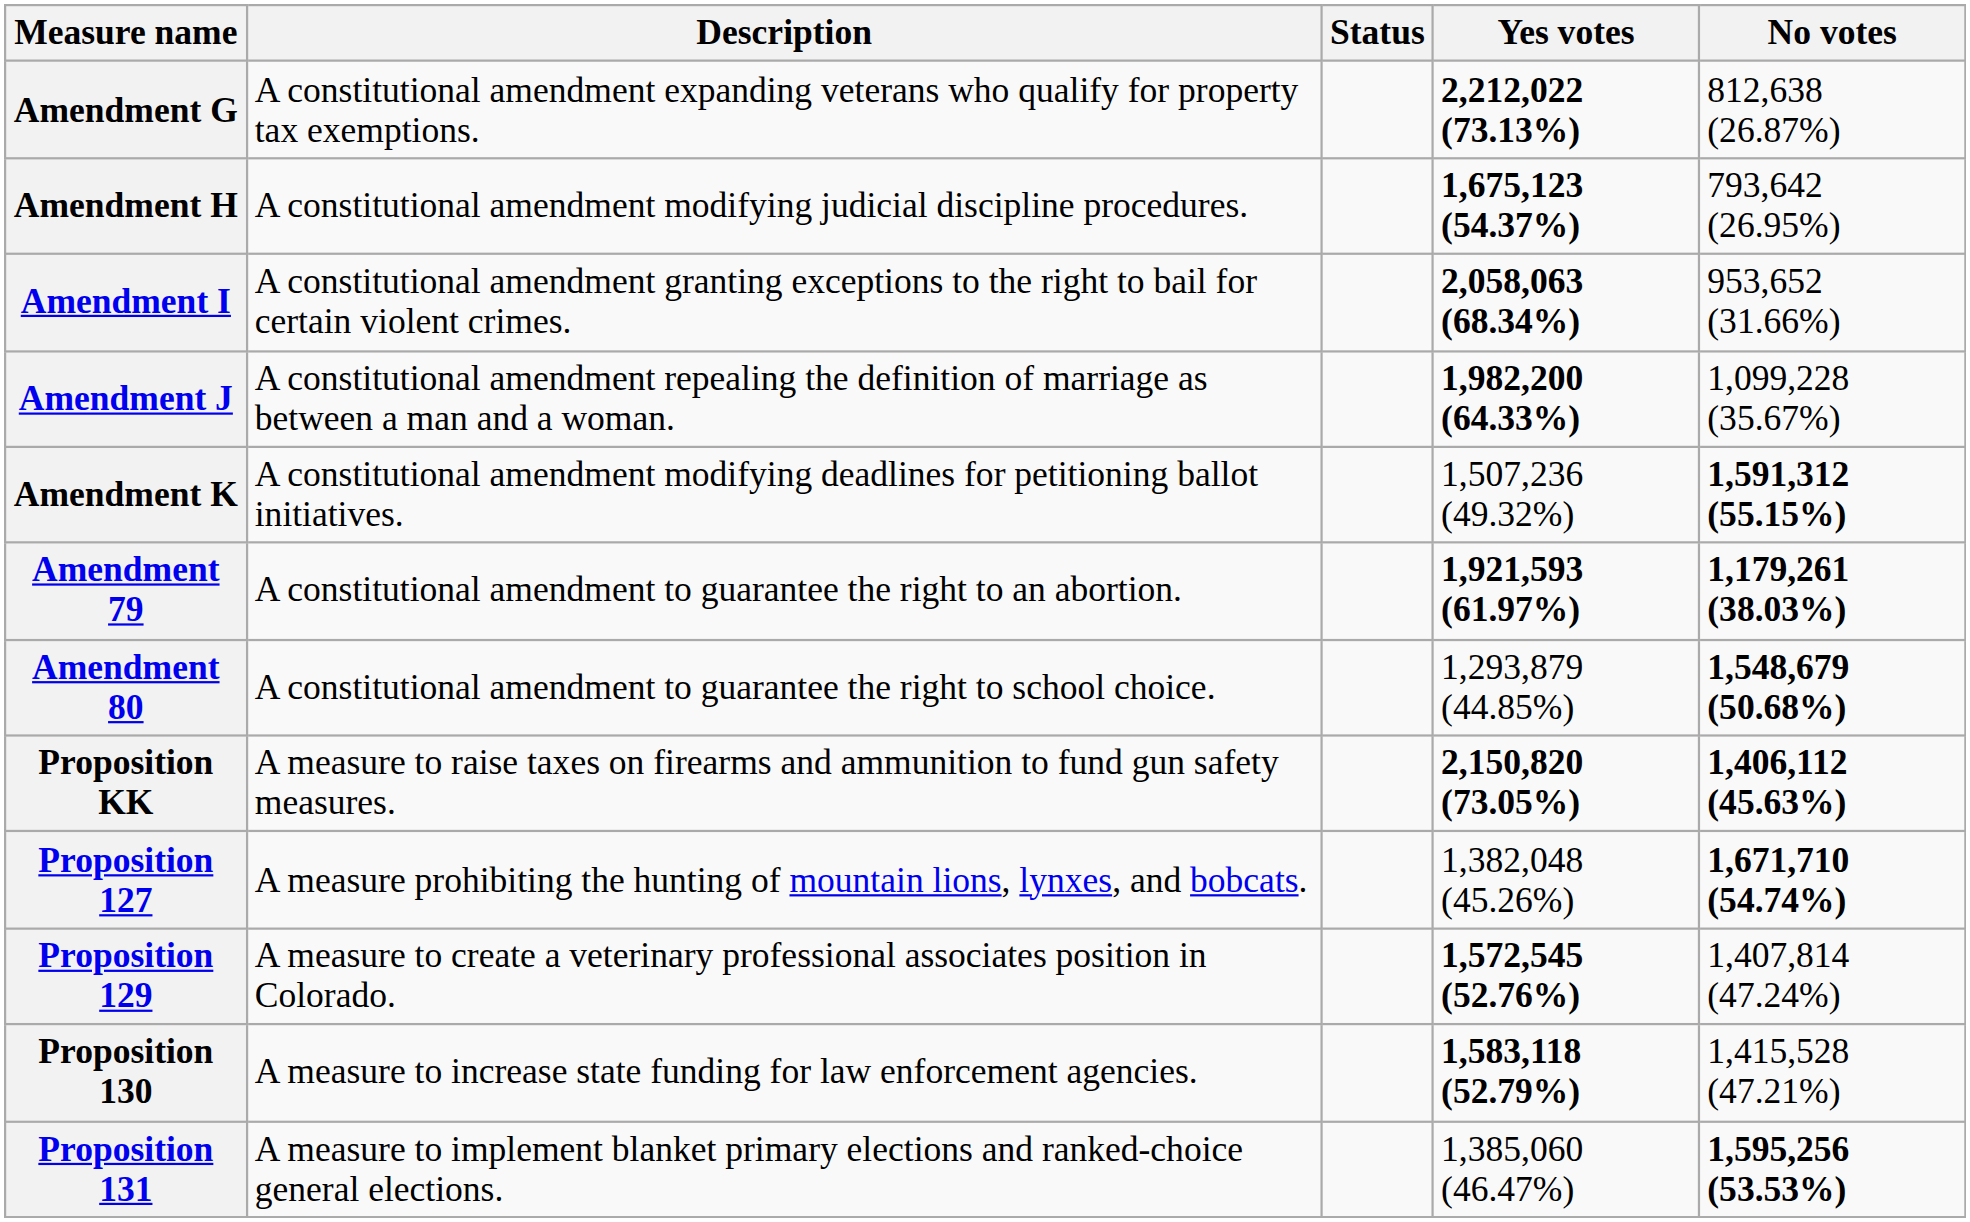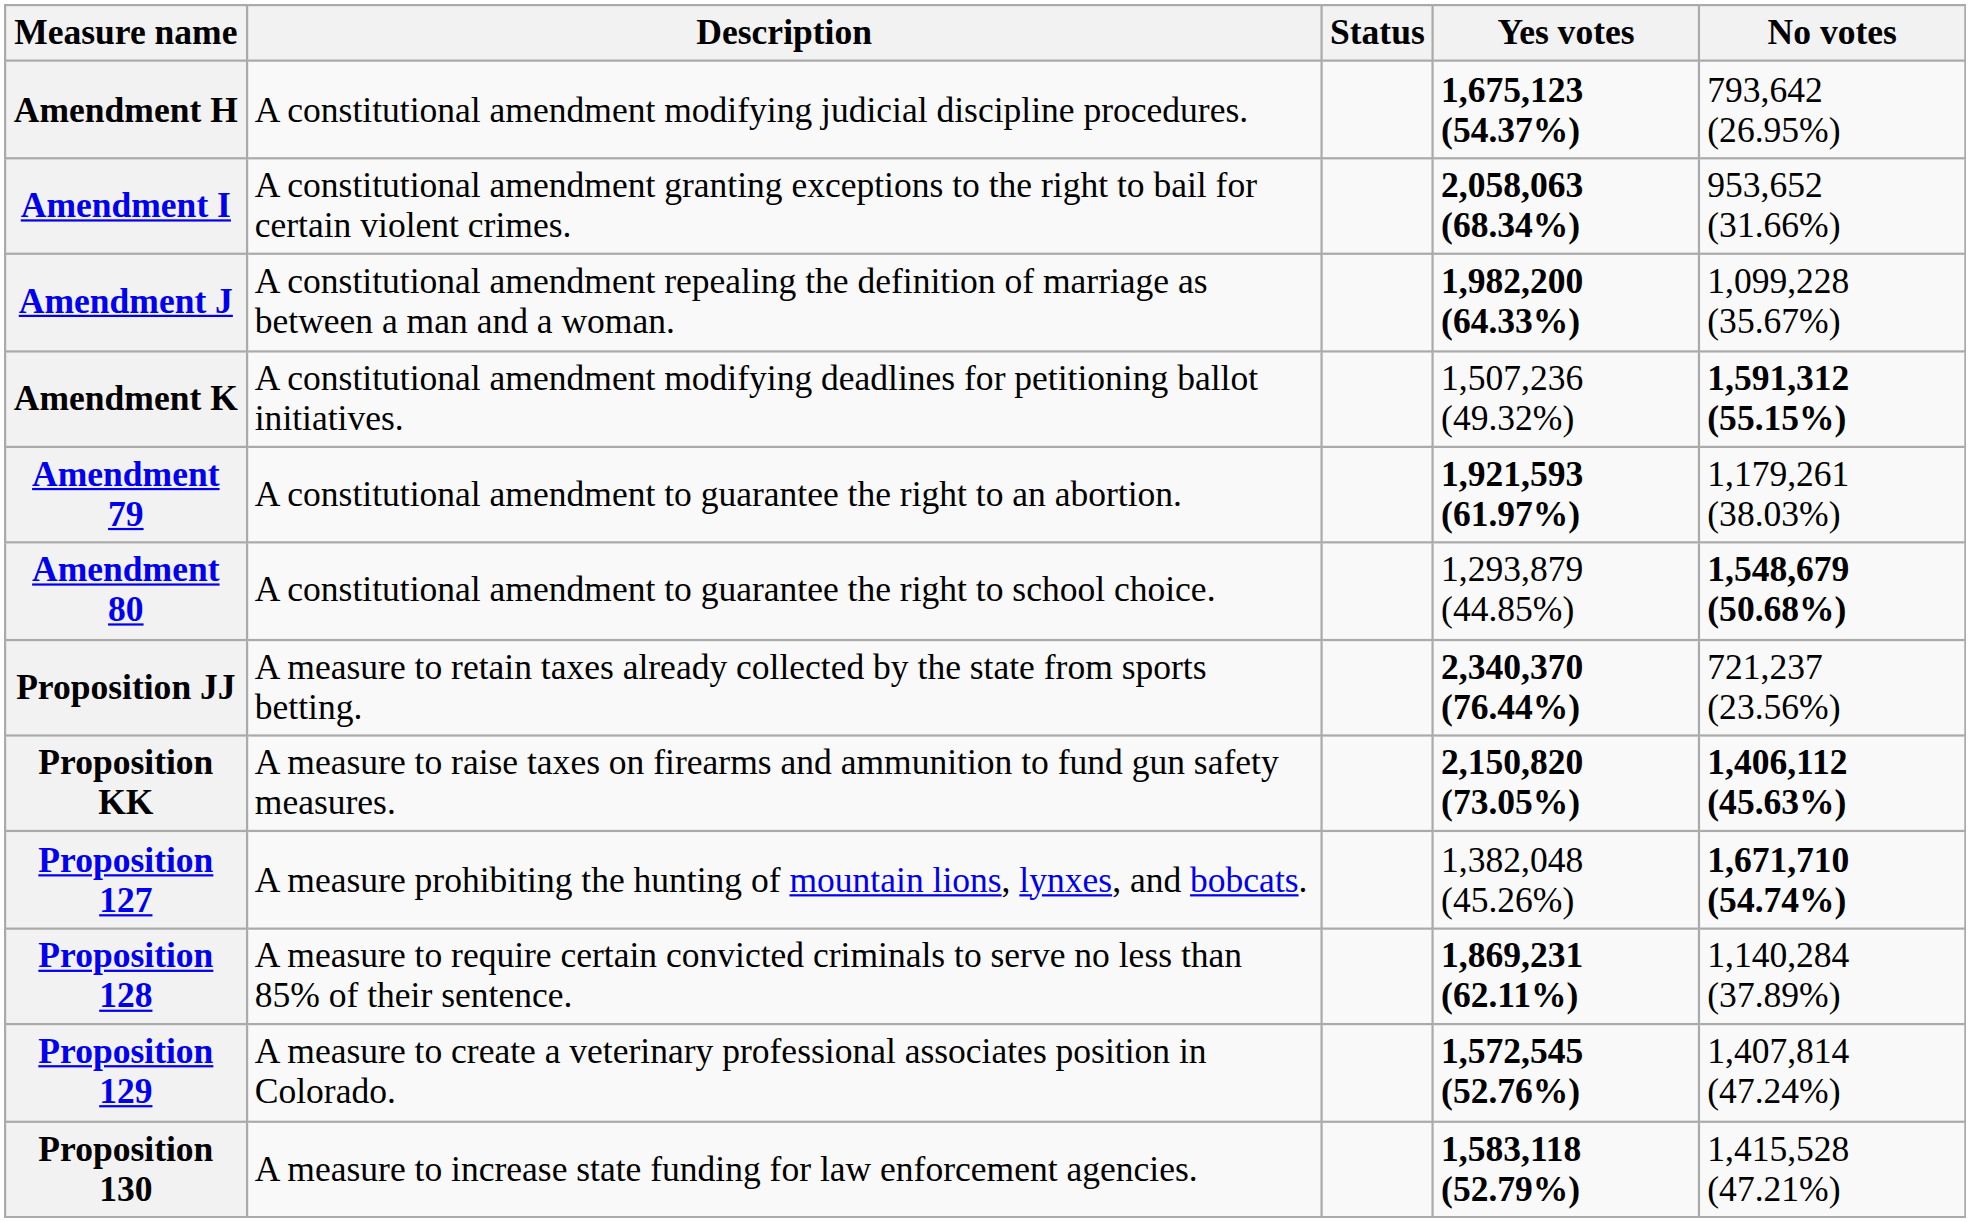- row: Amendment G | A constitutional amendment expanding veterans who qualify for property tax exemptions. | 2,212,022 (73.13%) | 812,638 (26.87%)
Amendment 79 | No votes: bold -> normal
+ row: Proposition JJ | A measure to retain taxes already collected by the state from sports betting. | 2,340,370 (76.44%) | 721,237 (23.56%)
+ row: Proposition 128 | A measure to require certain convicted criminals to serve no less than 85% of their sentence. | 1,869,231 (62.11%) | 1,140,284 (37.89%)
- row: Proposition 131 | A measure to implement blanket primary elections and ranked-choice general elections. | 1,385,060 (46.47%) | 1,595,256 (53.53%)
